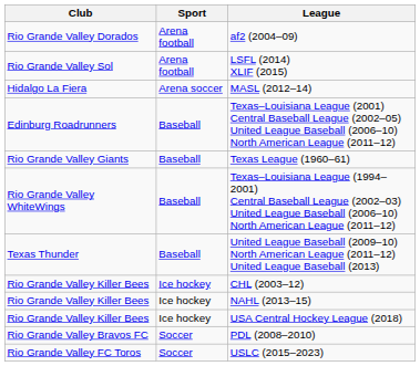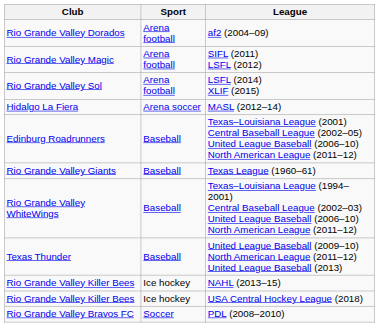+ row: Rio Grande Valley Magic | Arena football | SIFL (2011) LSFL (2012)
- row: Rio Grande Valley Killer Bees | Ice hockey | CHL (2003–12)
- row: Rio Grande Valley FC Toros | Soccer | USLC (2015–2023)
